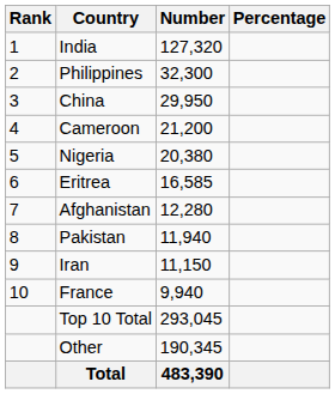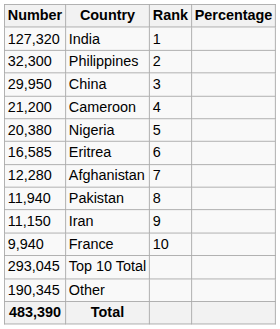columns swapped: Rank <-> Number
